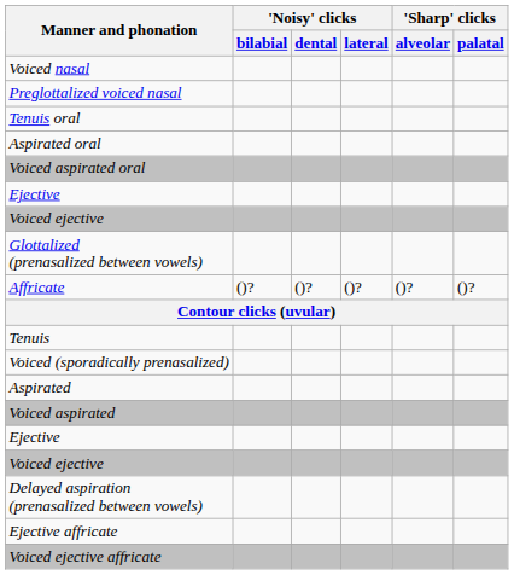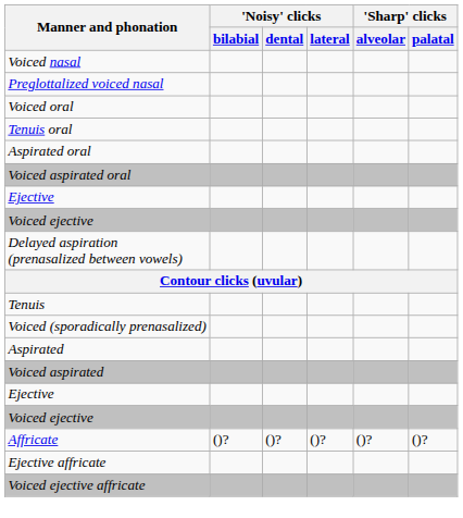+ row: Voiced oral
- row: Glottalized (prenasalized between vowels)
rows swapped: Delayed aspiration (prenasalized between vowels) <-> Affricate
